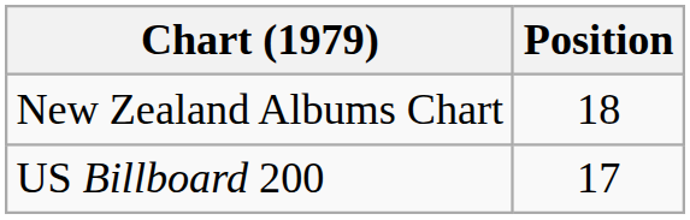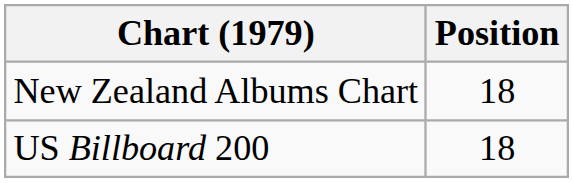US Billboard 200 | Position: 17 -> 18
